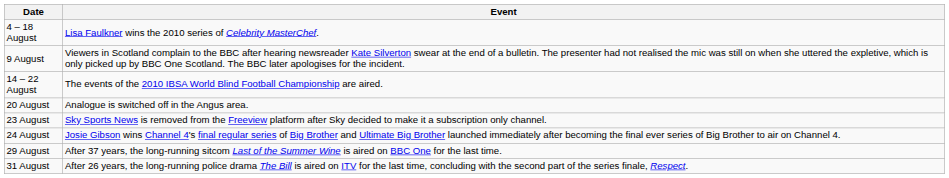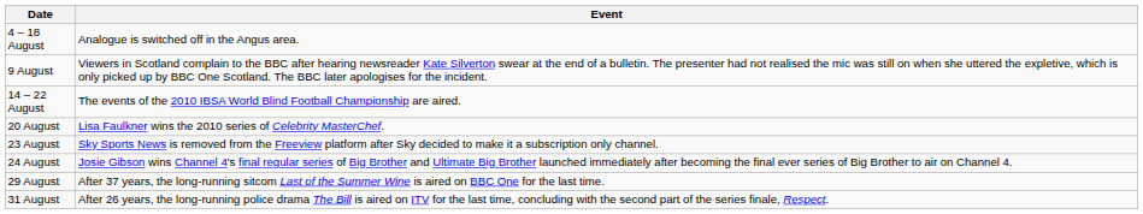4 – 18 August | Event: Lisa Faulkner wins the 2010 series of Celebrity MasterChef. -> Analogue is switched off in the Angus area.
20 August | Event: Analogue is switched off in the Angus area. -> Lisa Faulkner wins the 2010 series of Celebrity MasterChef.
